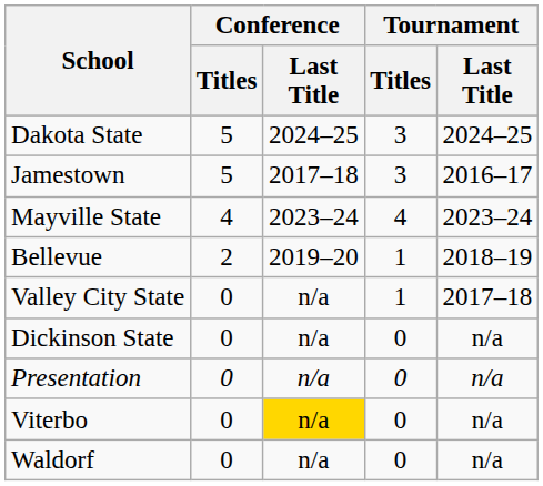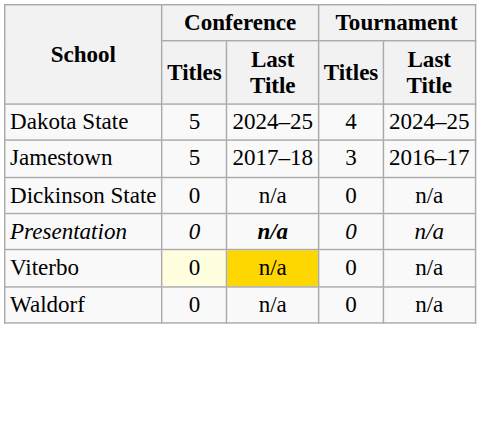Dakota State | Tournament / Titles: 3 -> 4
- row: Mayville State | 4 | 2023–24 | 4 | 2023–24
- row: Bellevue | 2 | 2019–20 | 1 | 2018–19
- row: Valley City State | 0 | n/a | 1 | 2017–18
Presentation | Conference / Last Title: normal -> bold
Viterbo | Conference / Titles: no background -> lightyellow background
